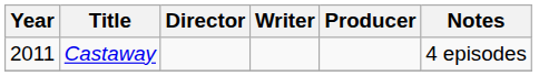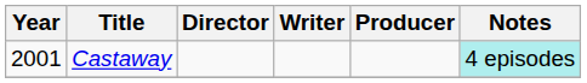Castaway | Year: 2011 -> 2001
Castaway | Notes: no background -> paleturquoise background
